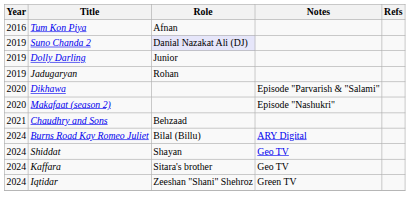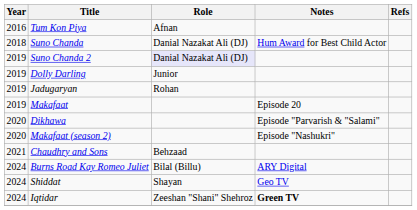+ row: 2018 | Suno Chanda | Danial Nazakat Ali (DJ) | Hum Award for Best Child Actor
+ row: 2019 | Makafaat | Episode 20
- row: 2024 | Kaffara | Sitara's brother | Geo TV
Iqtidar | Notes: normal -> bold
